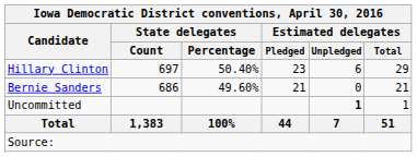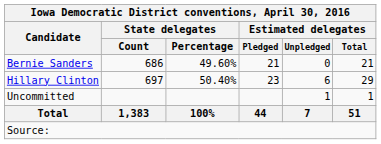rows swapped: Hillary Clinton <-> Bernie Sanders
Uncommitted | Estimated delegates / Unpledged: bold -> normal
